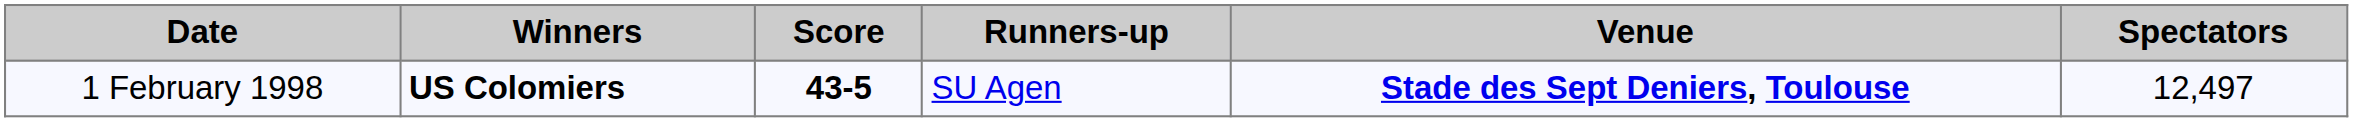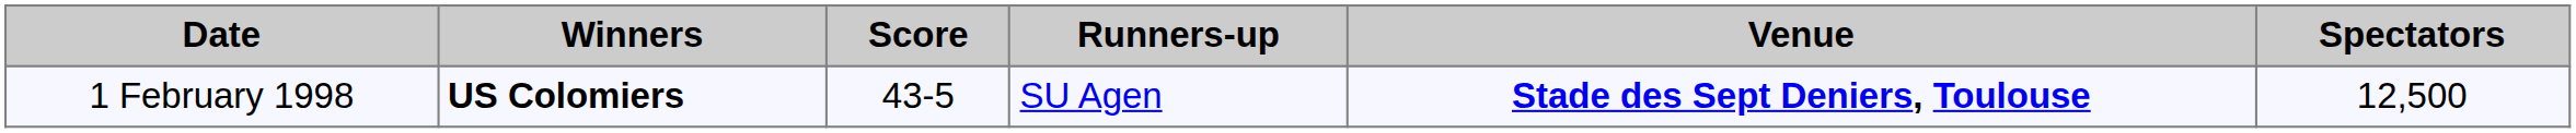1 February 1998 | Score: bold -> normal
1 February 1998 | Spectators: 12,497 -> 12,500
